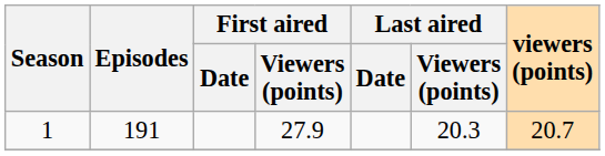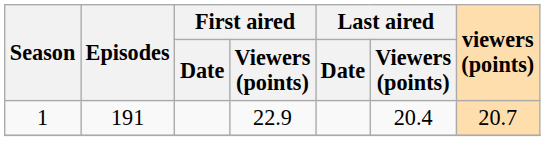1 | First aired / Viewers (points): 27.9 -> 22.9
1 | Last aired / Viewers (points): 20.3 -> 20.4
